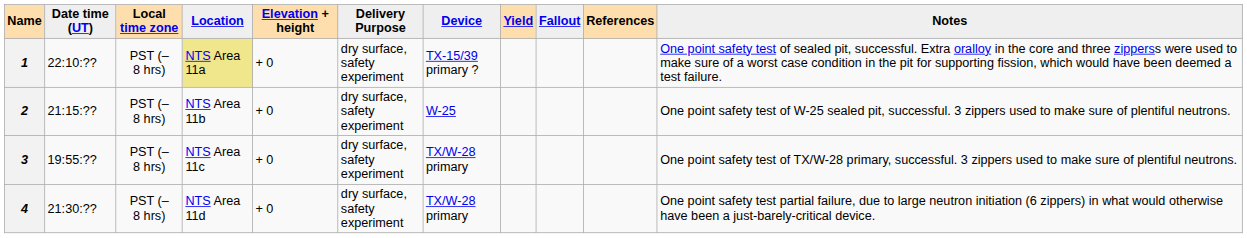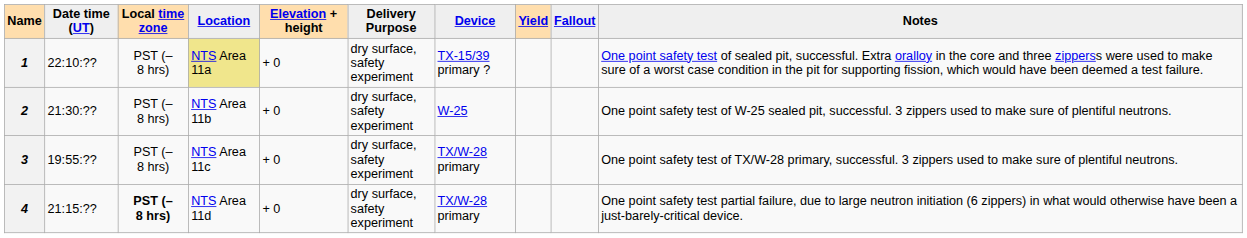- column: References
2 | Date time (UT): 21:15:?? -> 21:30:??
4 | Date time (UT): 21:30:?? -> 21:15:??
4 | Local time zone: normal -> bold
